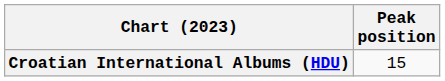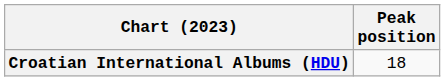Croatian International Albums (HDU) | Peak position: 15 -> 18
